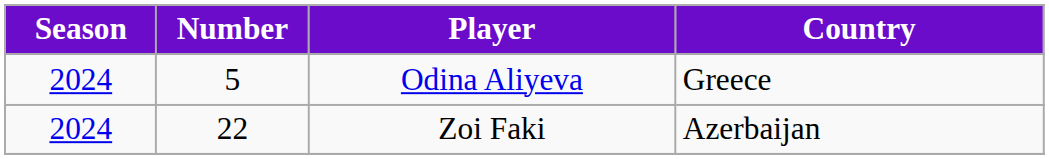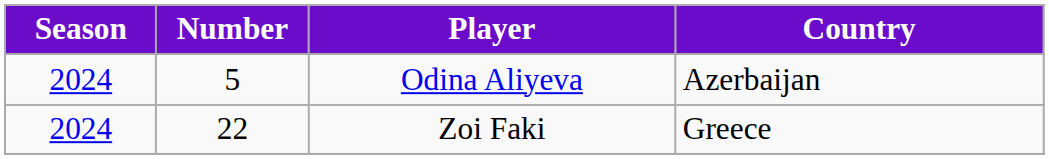Odina Aliyeva | Country: Greece -> Azerbaijan
Zoi Faki | Country: Azerbaijan -> Greece
